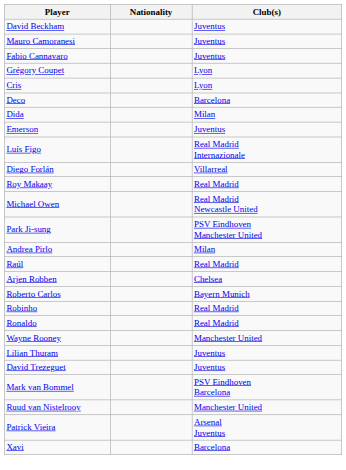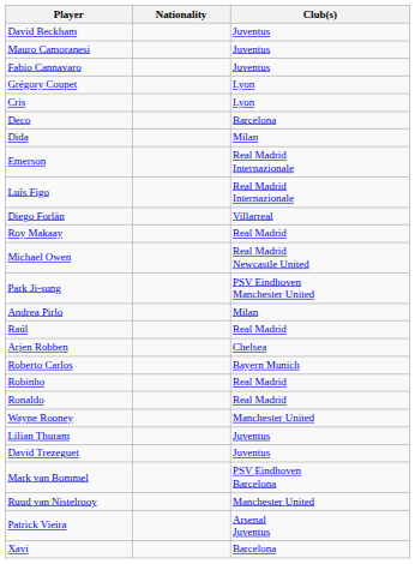Emerson | Club(s): Juventus -> Real Madrid Internazionale
